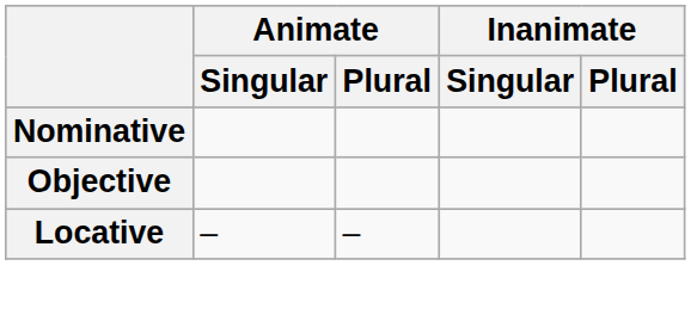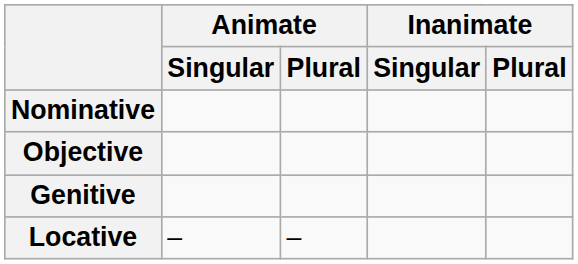+ row: Genitive
